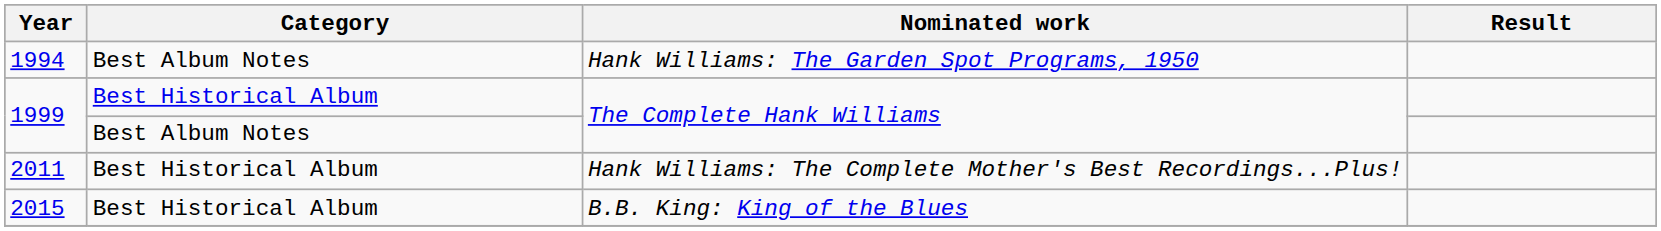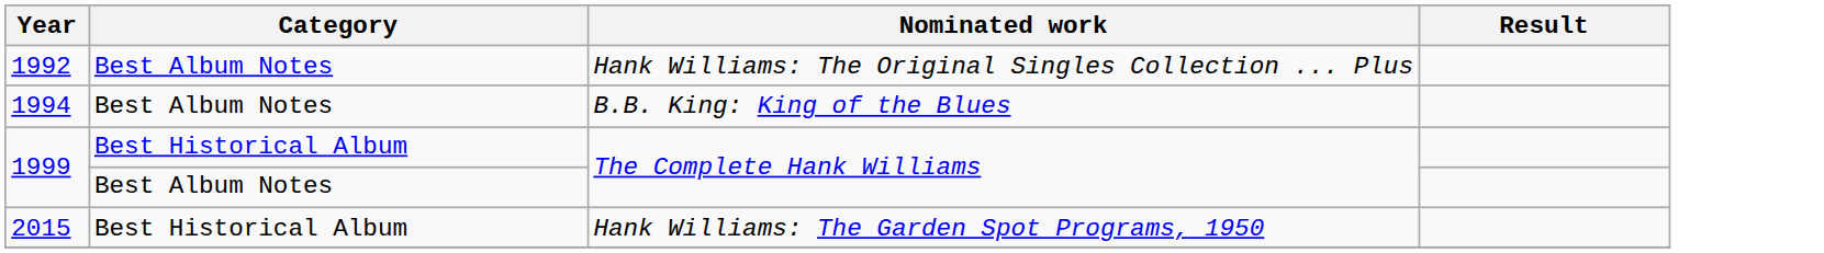+ row: 1992 | Best Album Notes | Hank Williams: The Original Singles Collection ... Plus
1994 | Nominated work: Hank Williams: The Garden Spot Programs, 1950 -> B.B. King: King of the Blues
- row: 2011 | Best Historical Album | Hank Williams: The Complete Mother's Best Recordings...Plus!
2015 | Nominated work: B.B. King: King of the Blues -> Hank Williams: The Garden Spot Programs, 1950
